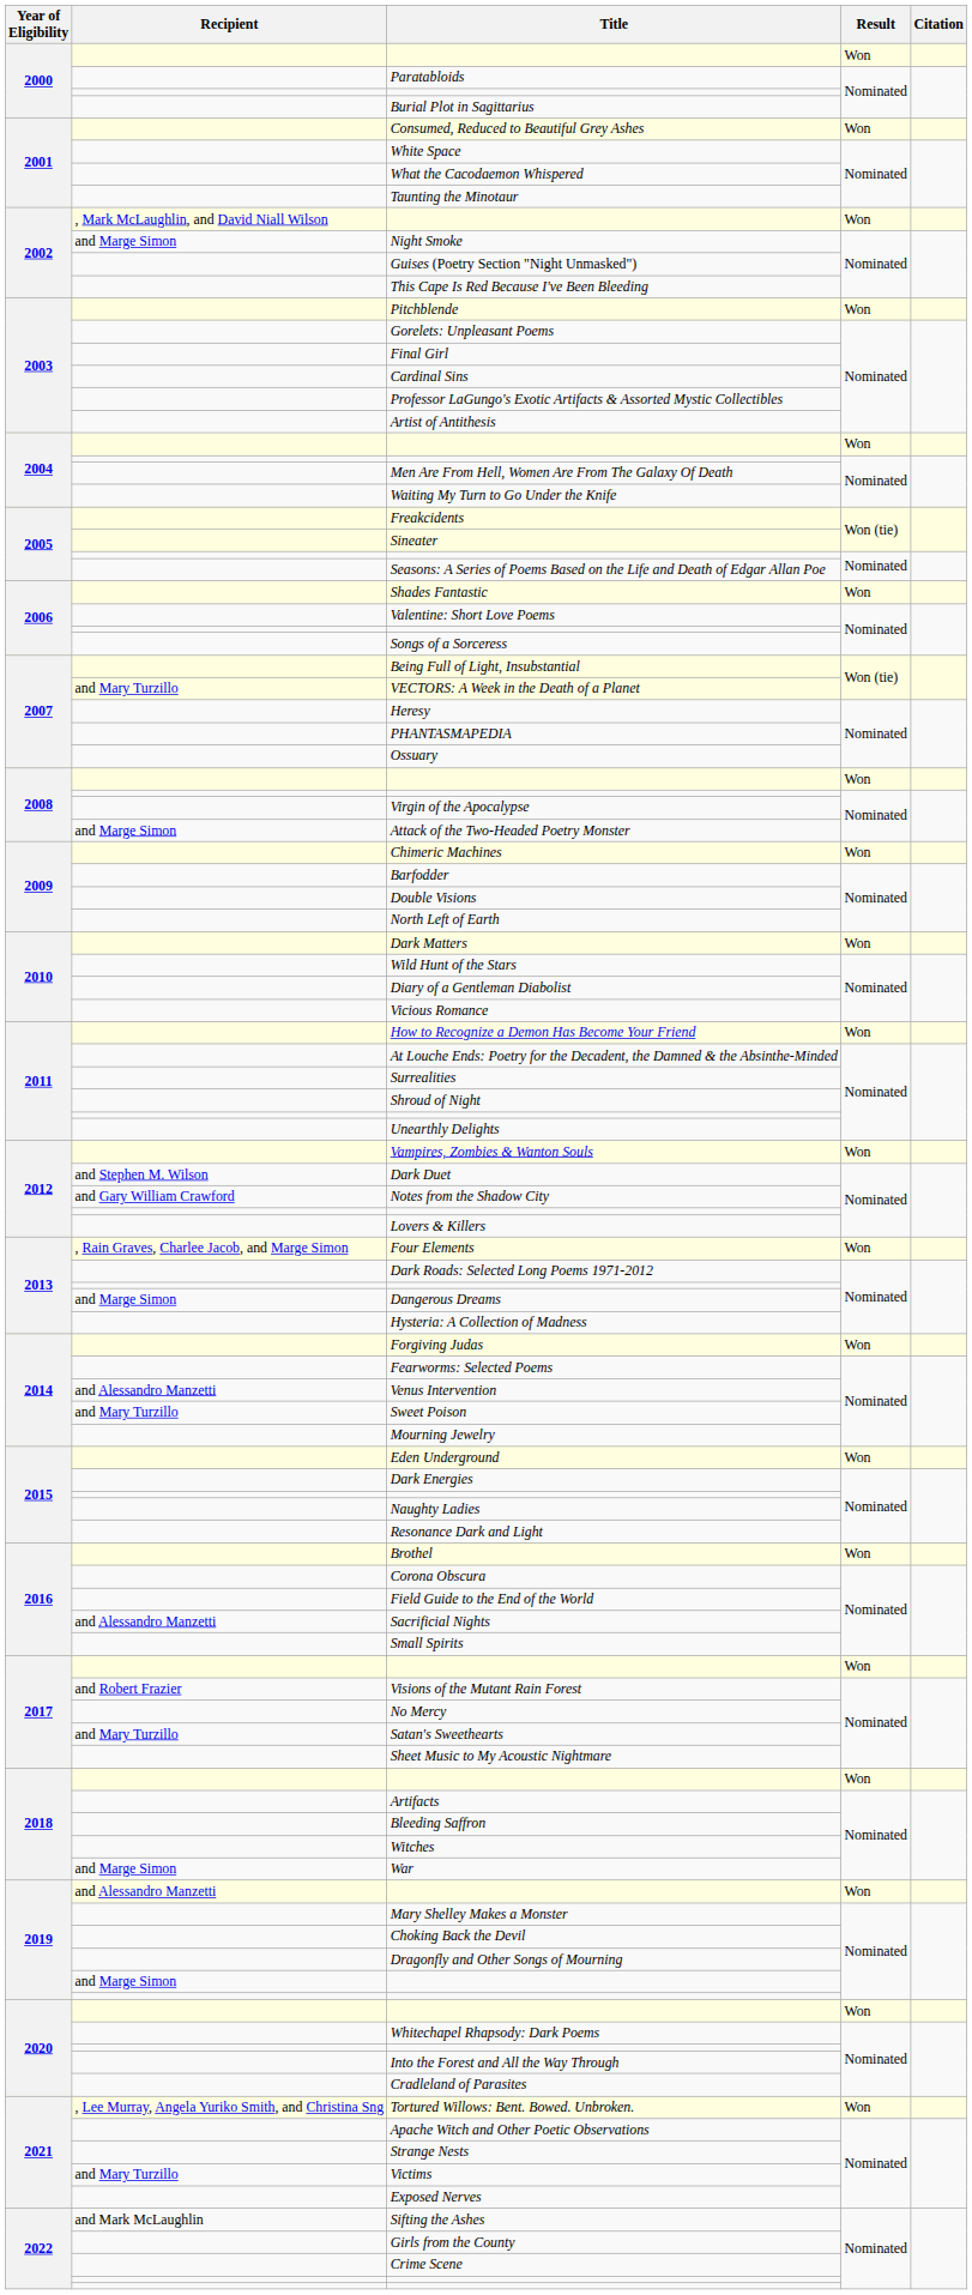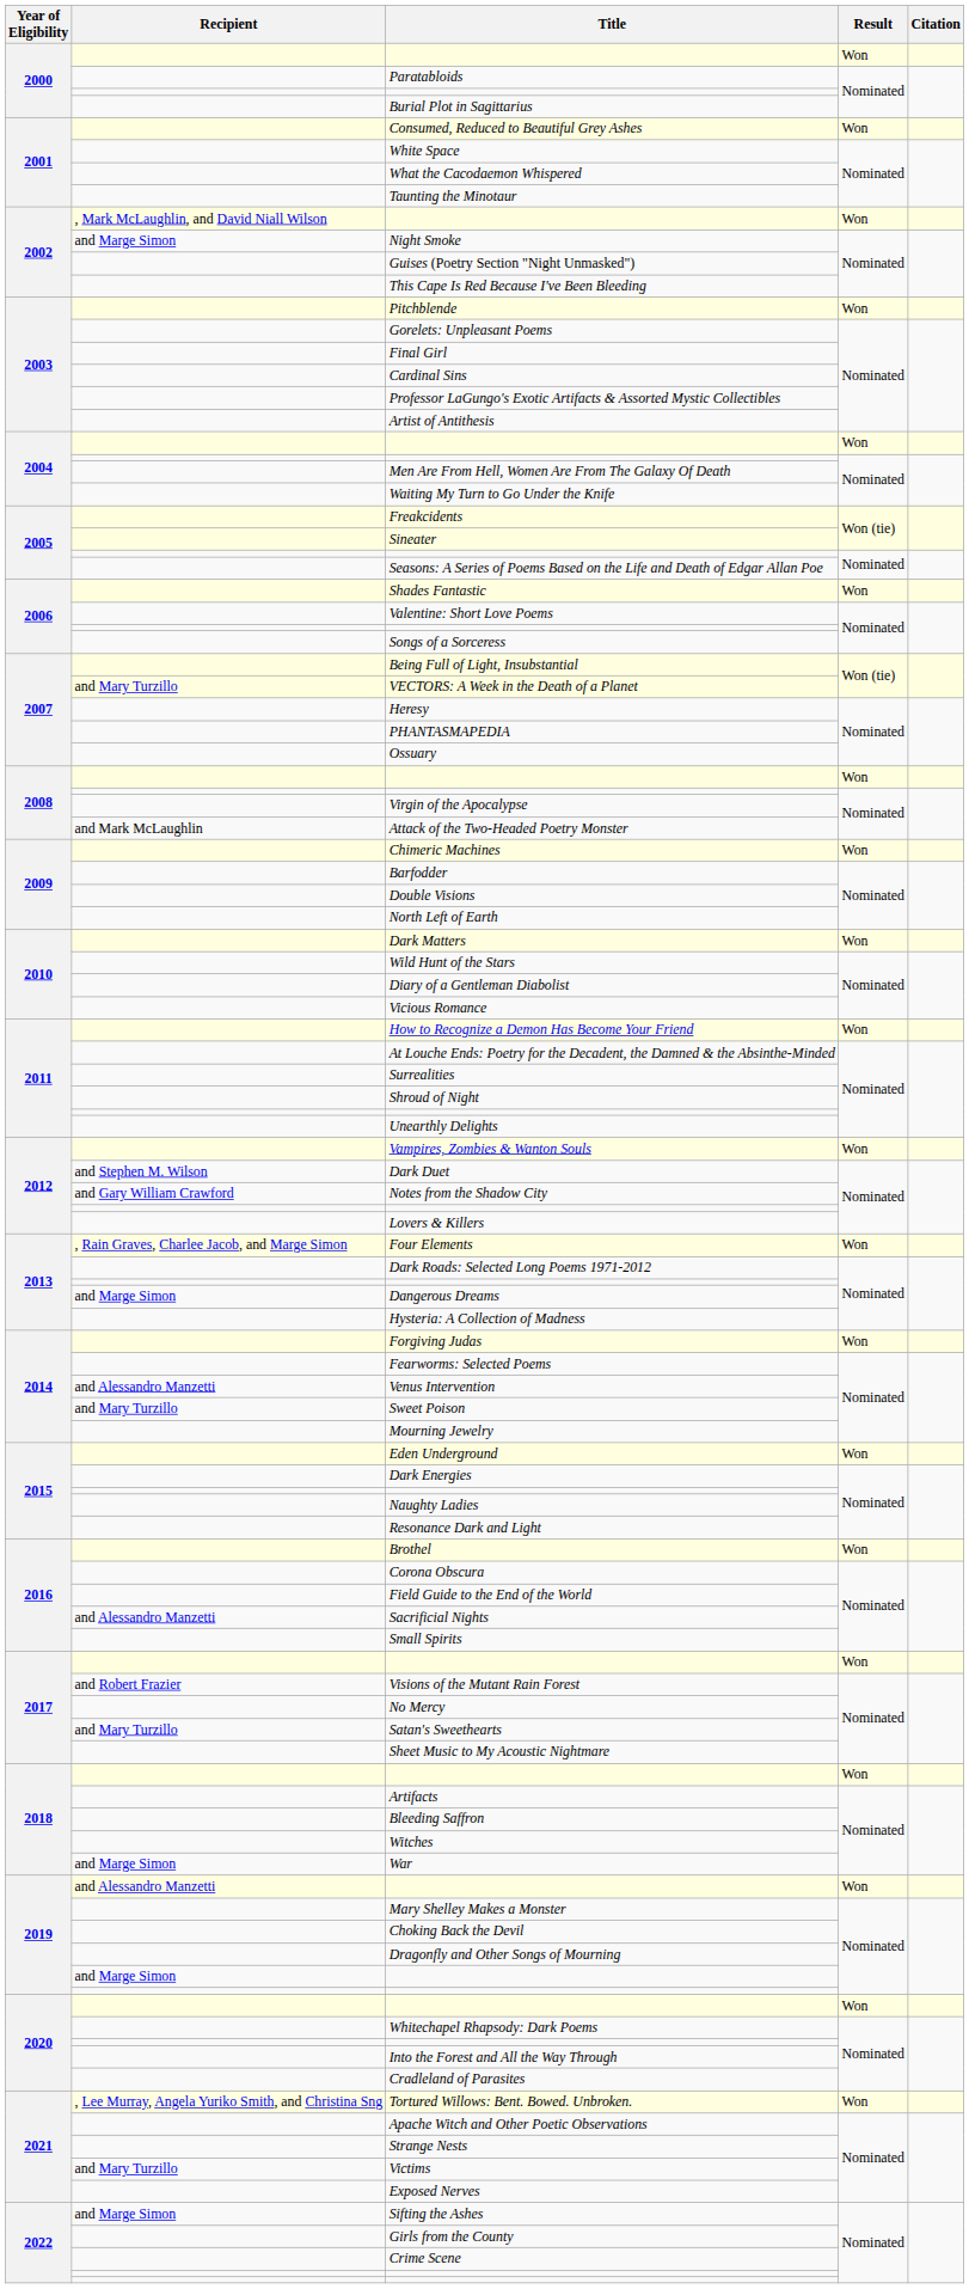Attack of the Two-Headed Poetry Monster | Recipient: and Marge Simon -> and Mark McLaughlin
Sifting the Ashes | Recipient: and Mark McLaughlin -> and Marge Simon
